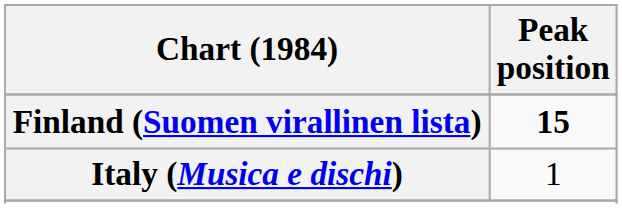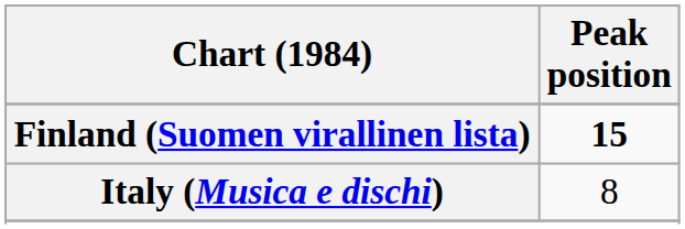Italy (Musica e dischi) | Peak position: 1 -> 8
